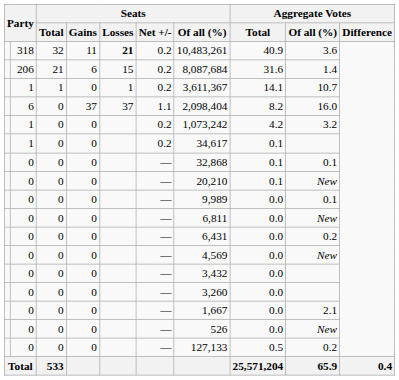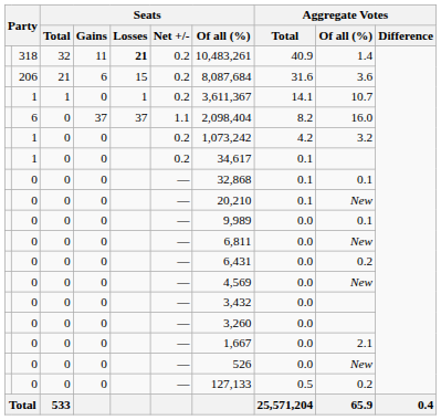318 | Aggregate Votes / Of all (%): 3.6 -> 1.4
206 | Aggregate Votes / Of all (%): 1.4 -> 3.6
